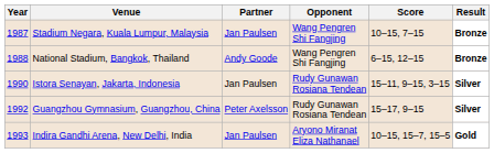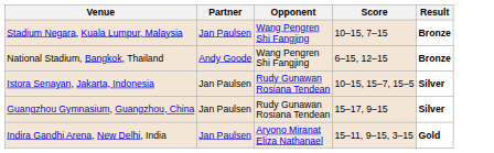- column: Year | 1987 | 1988 | 1990 | 1992 | 1993
Istora Senayan, Jakarta, Indonesia | Score: 15–11, 9–15, 3–15 -> 10–15, 15–7, 15–5
Guangzhou Gymnasium, Guangzhou, China | Partner: Peter Axelsson -> Jan Paulsen
Indira Gandhi Arena, New Delhi, India | Score: 10–15, 15–7, 15–5 -> 15–11, 9–15, 3–15
